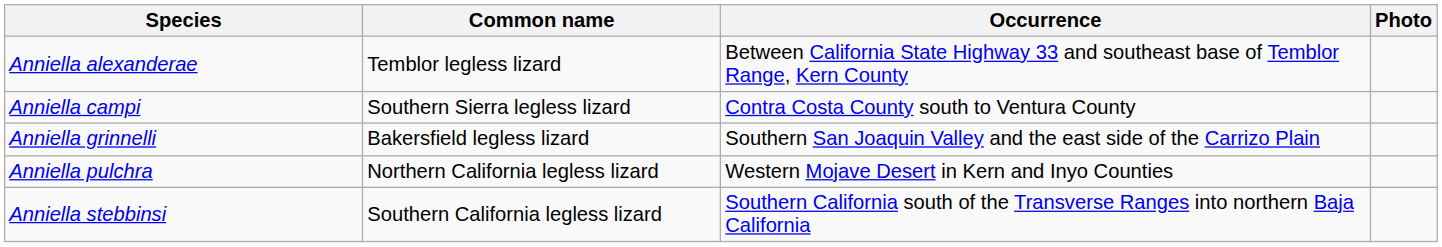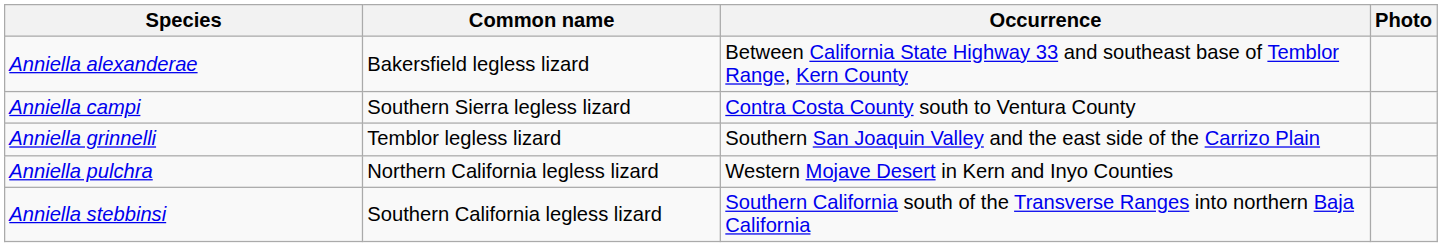Anniella alexanderae | Common name: Temblor legless lizard -> Bakersfield legless lizard
Anniella grinnelli | Common name: Bakersfield legless lizard -> Temblor legless lizard
